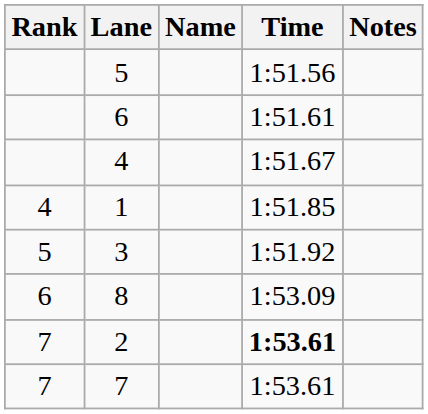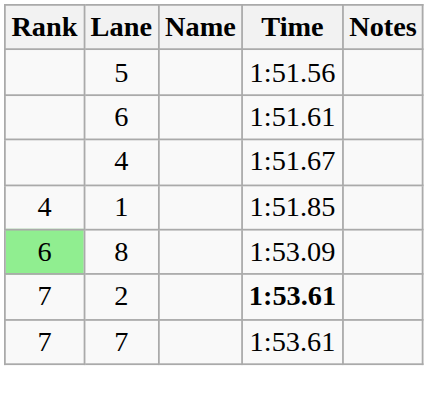- row: 5 | 3 | 1:51.92
8 | Rank: no background -> lightgreen background
